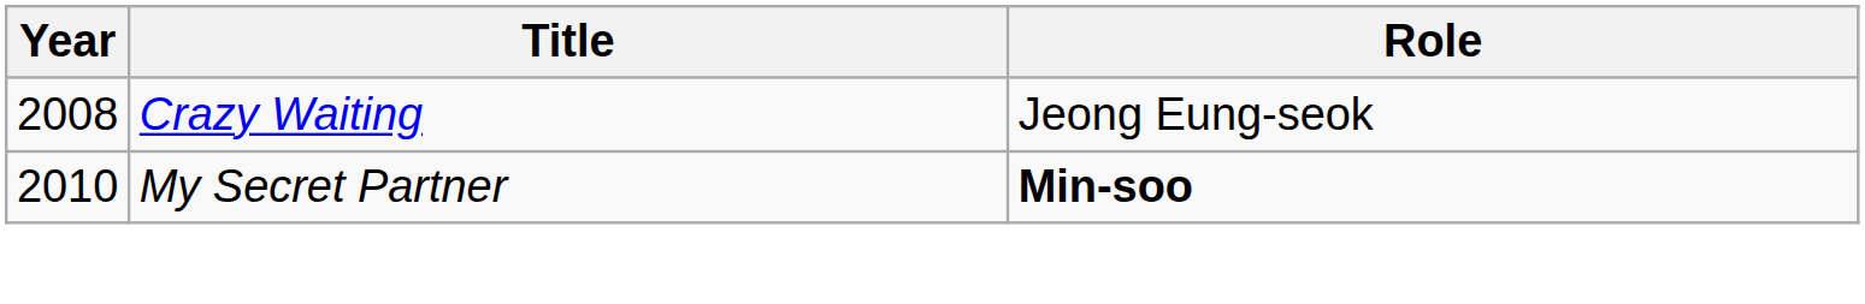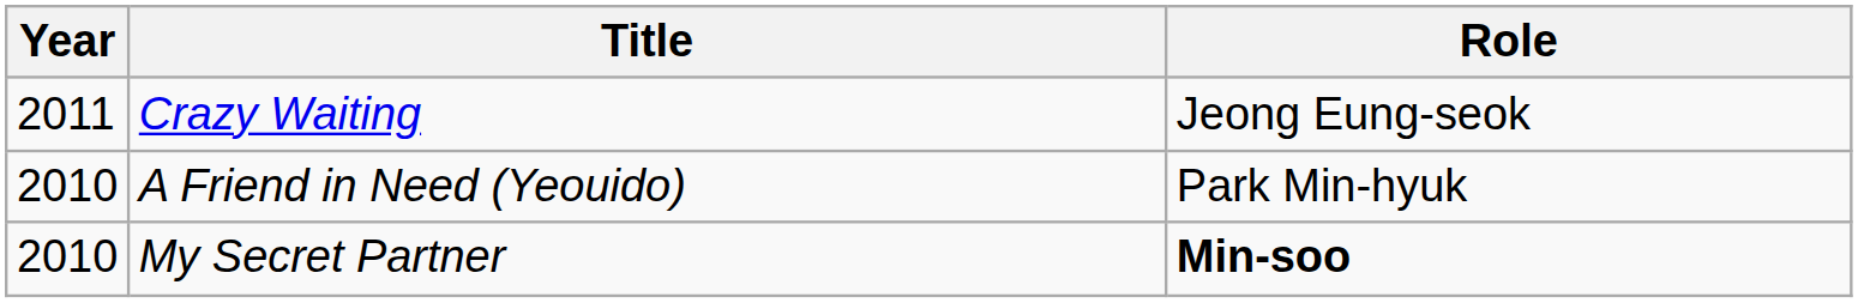Crazy Waiting | Year: 2008 -> 2011
+ row: 2010 | A Friend in Need (Yeouido) | Park Min-hyuk
